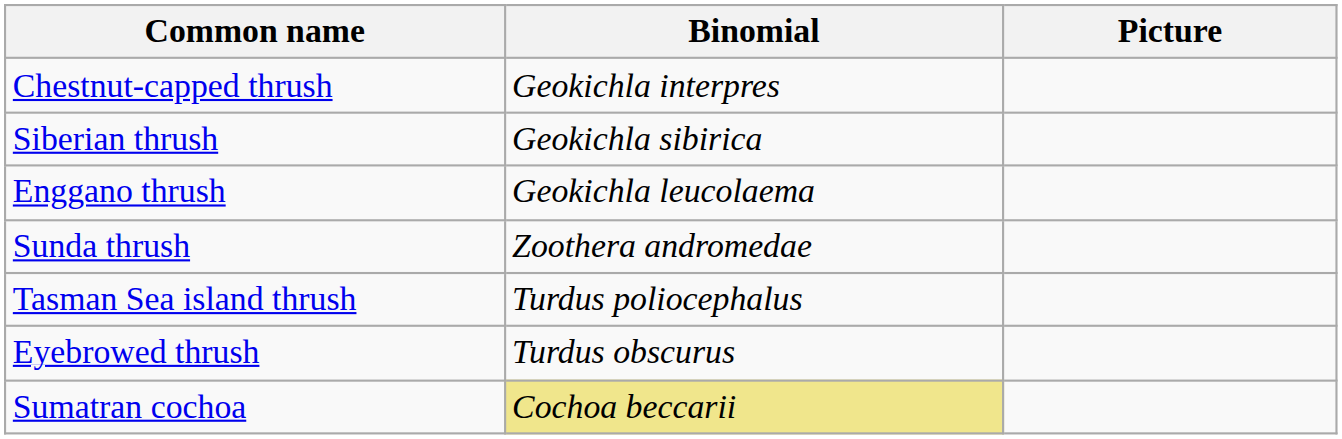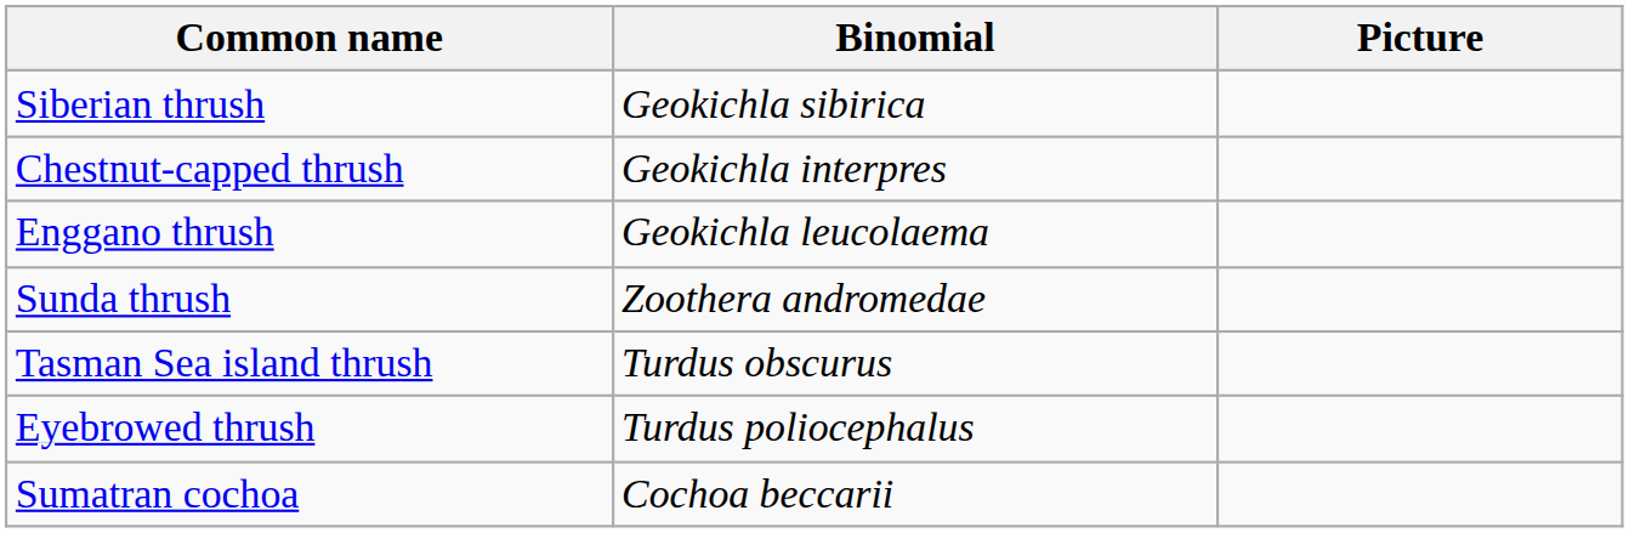rows swapped: Siberian thrush <-> Chestnut-capped thrush
Tasman Sea island thrush | Binomial: Turdus poliocephalus -> Turdus obscurus
Eyebrowed thrush | Binomial: Turdus obscurus -> Turdus poliocephalus
Sumatran cochoa | Binomial: khaki background -> no background
